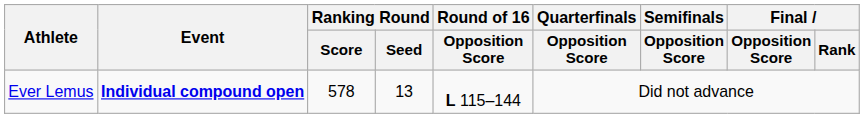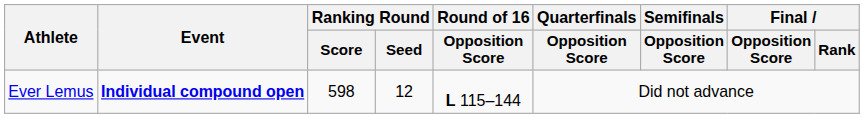Ever Lemus | Ranking Round / Score: 578 -> 598
Ever Lemus | Ranking Round / Seed: 13 -> 12
